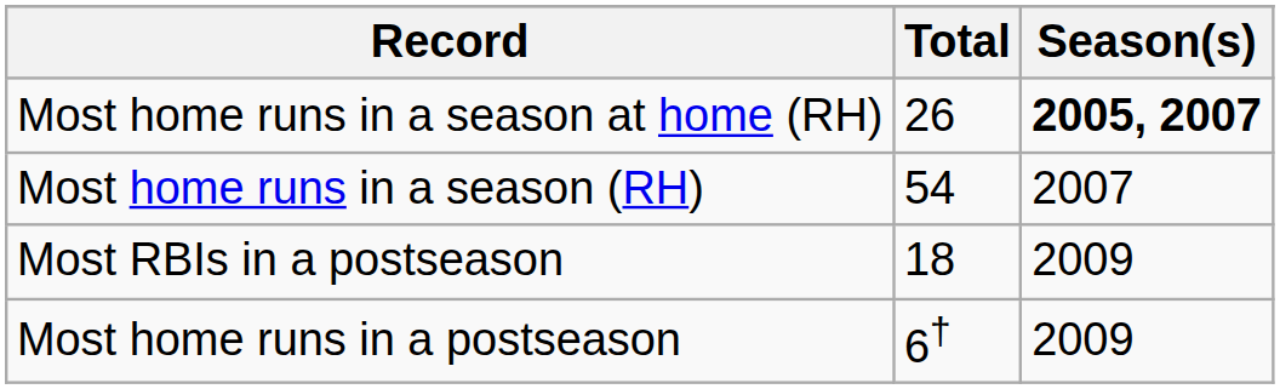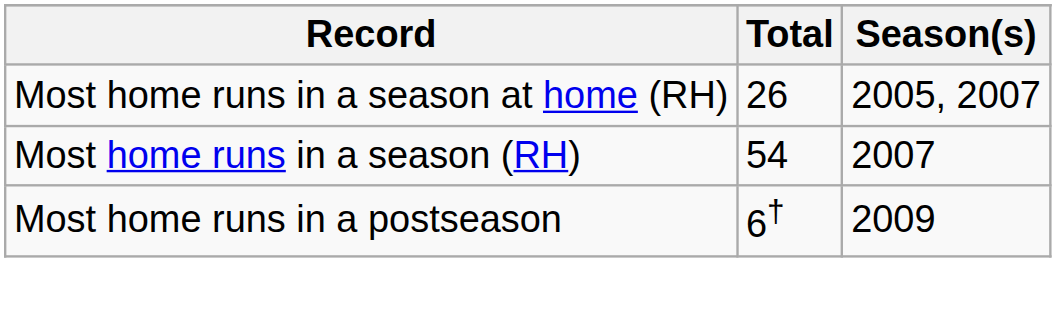Most home runs in a season at home (RH) | Season(s): bold -> normal
- row: Most RBIs in a postseason | 18 | 2009
